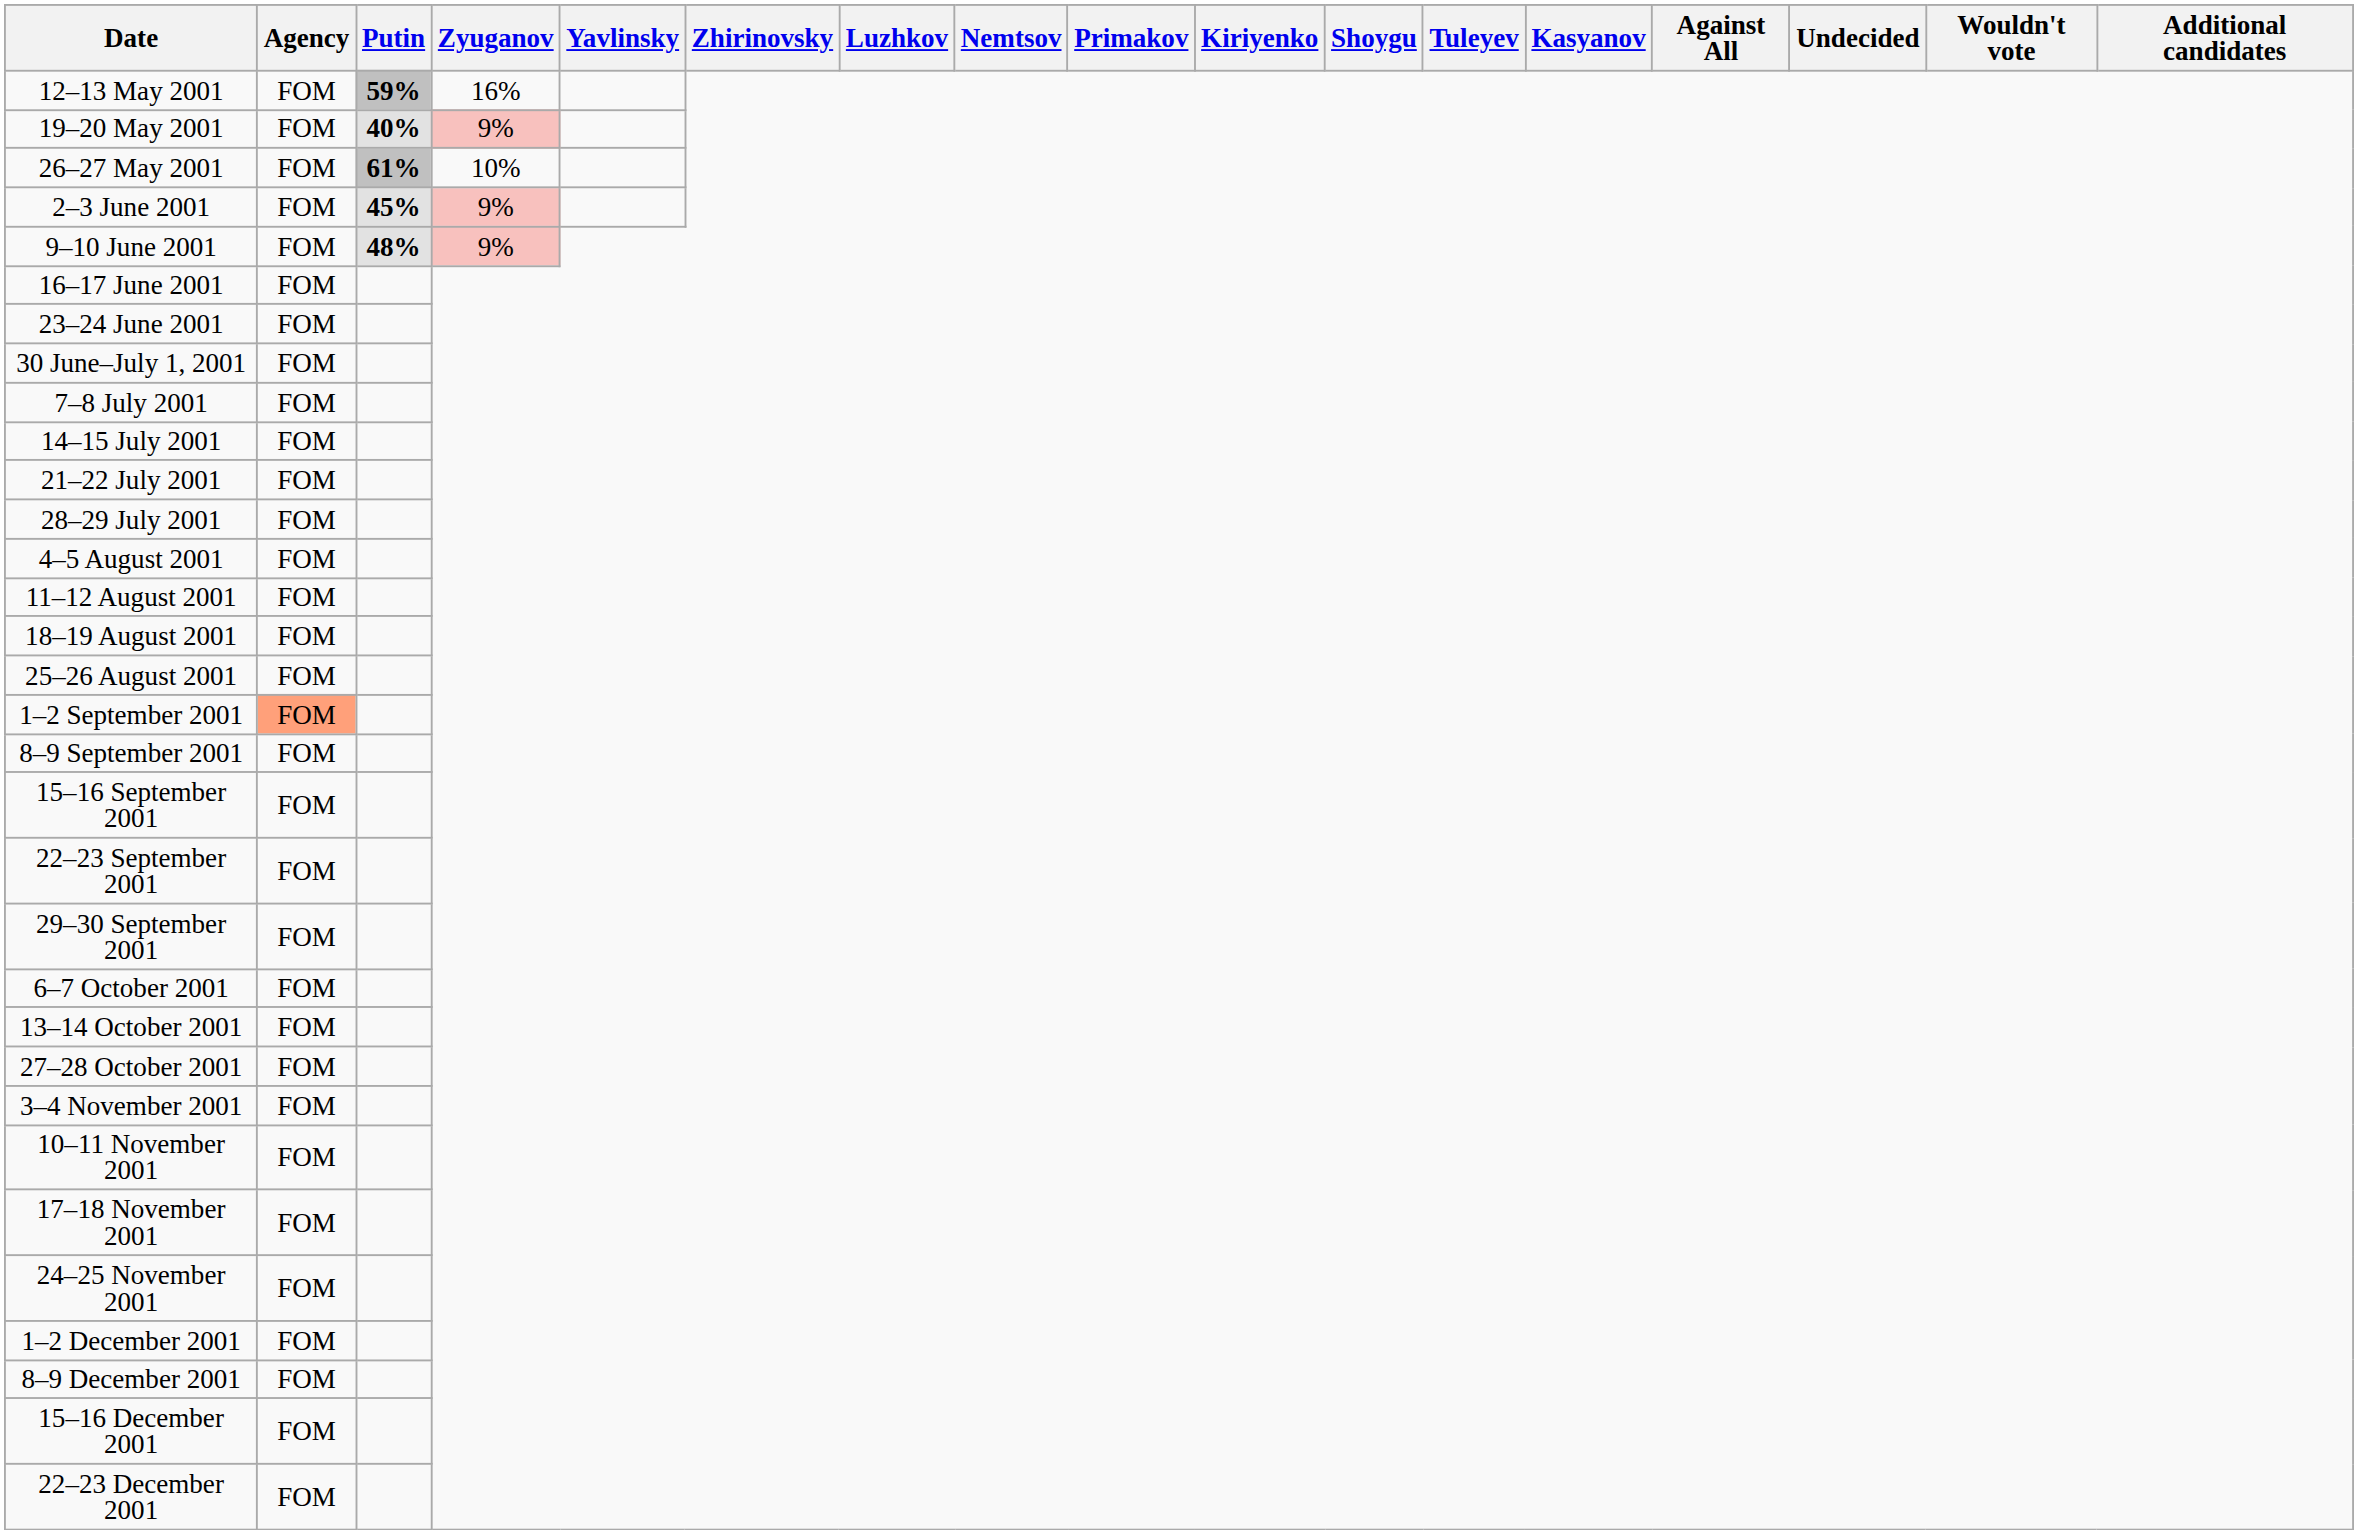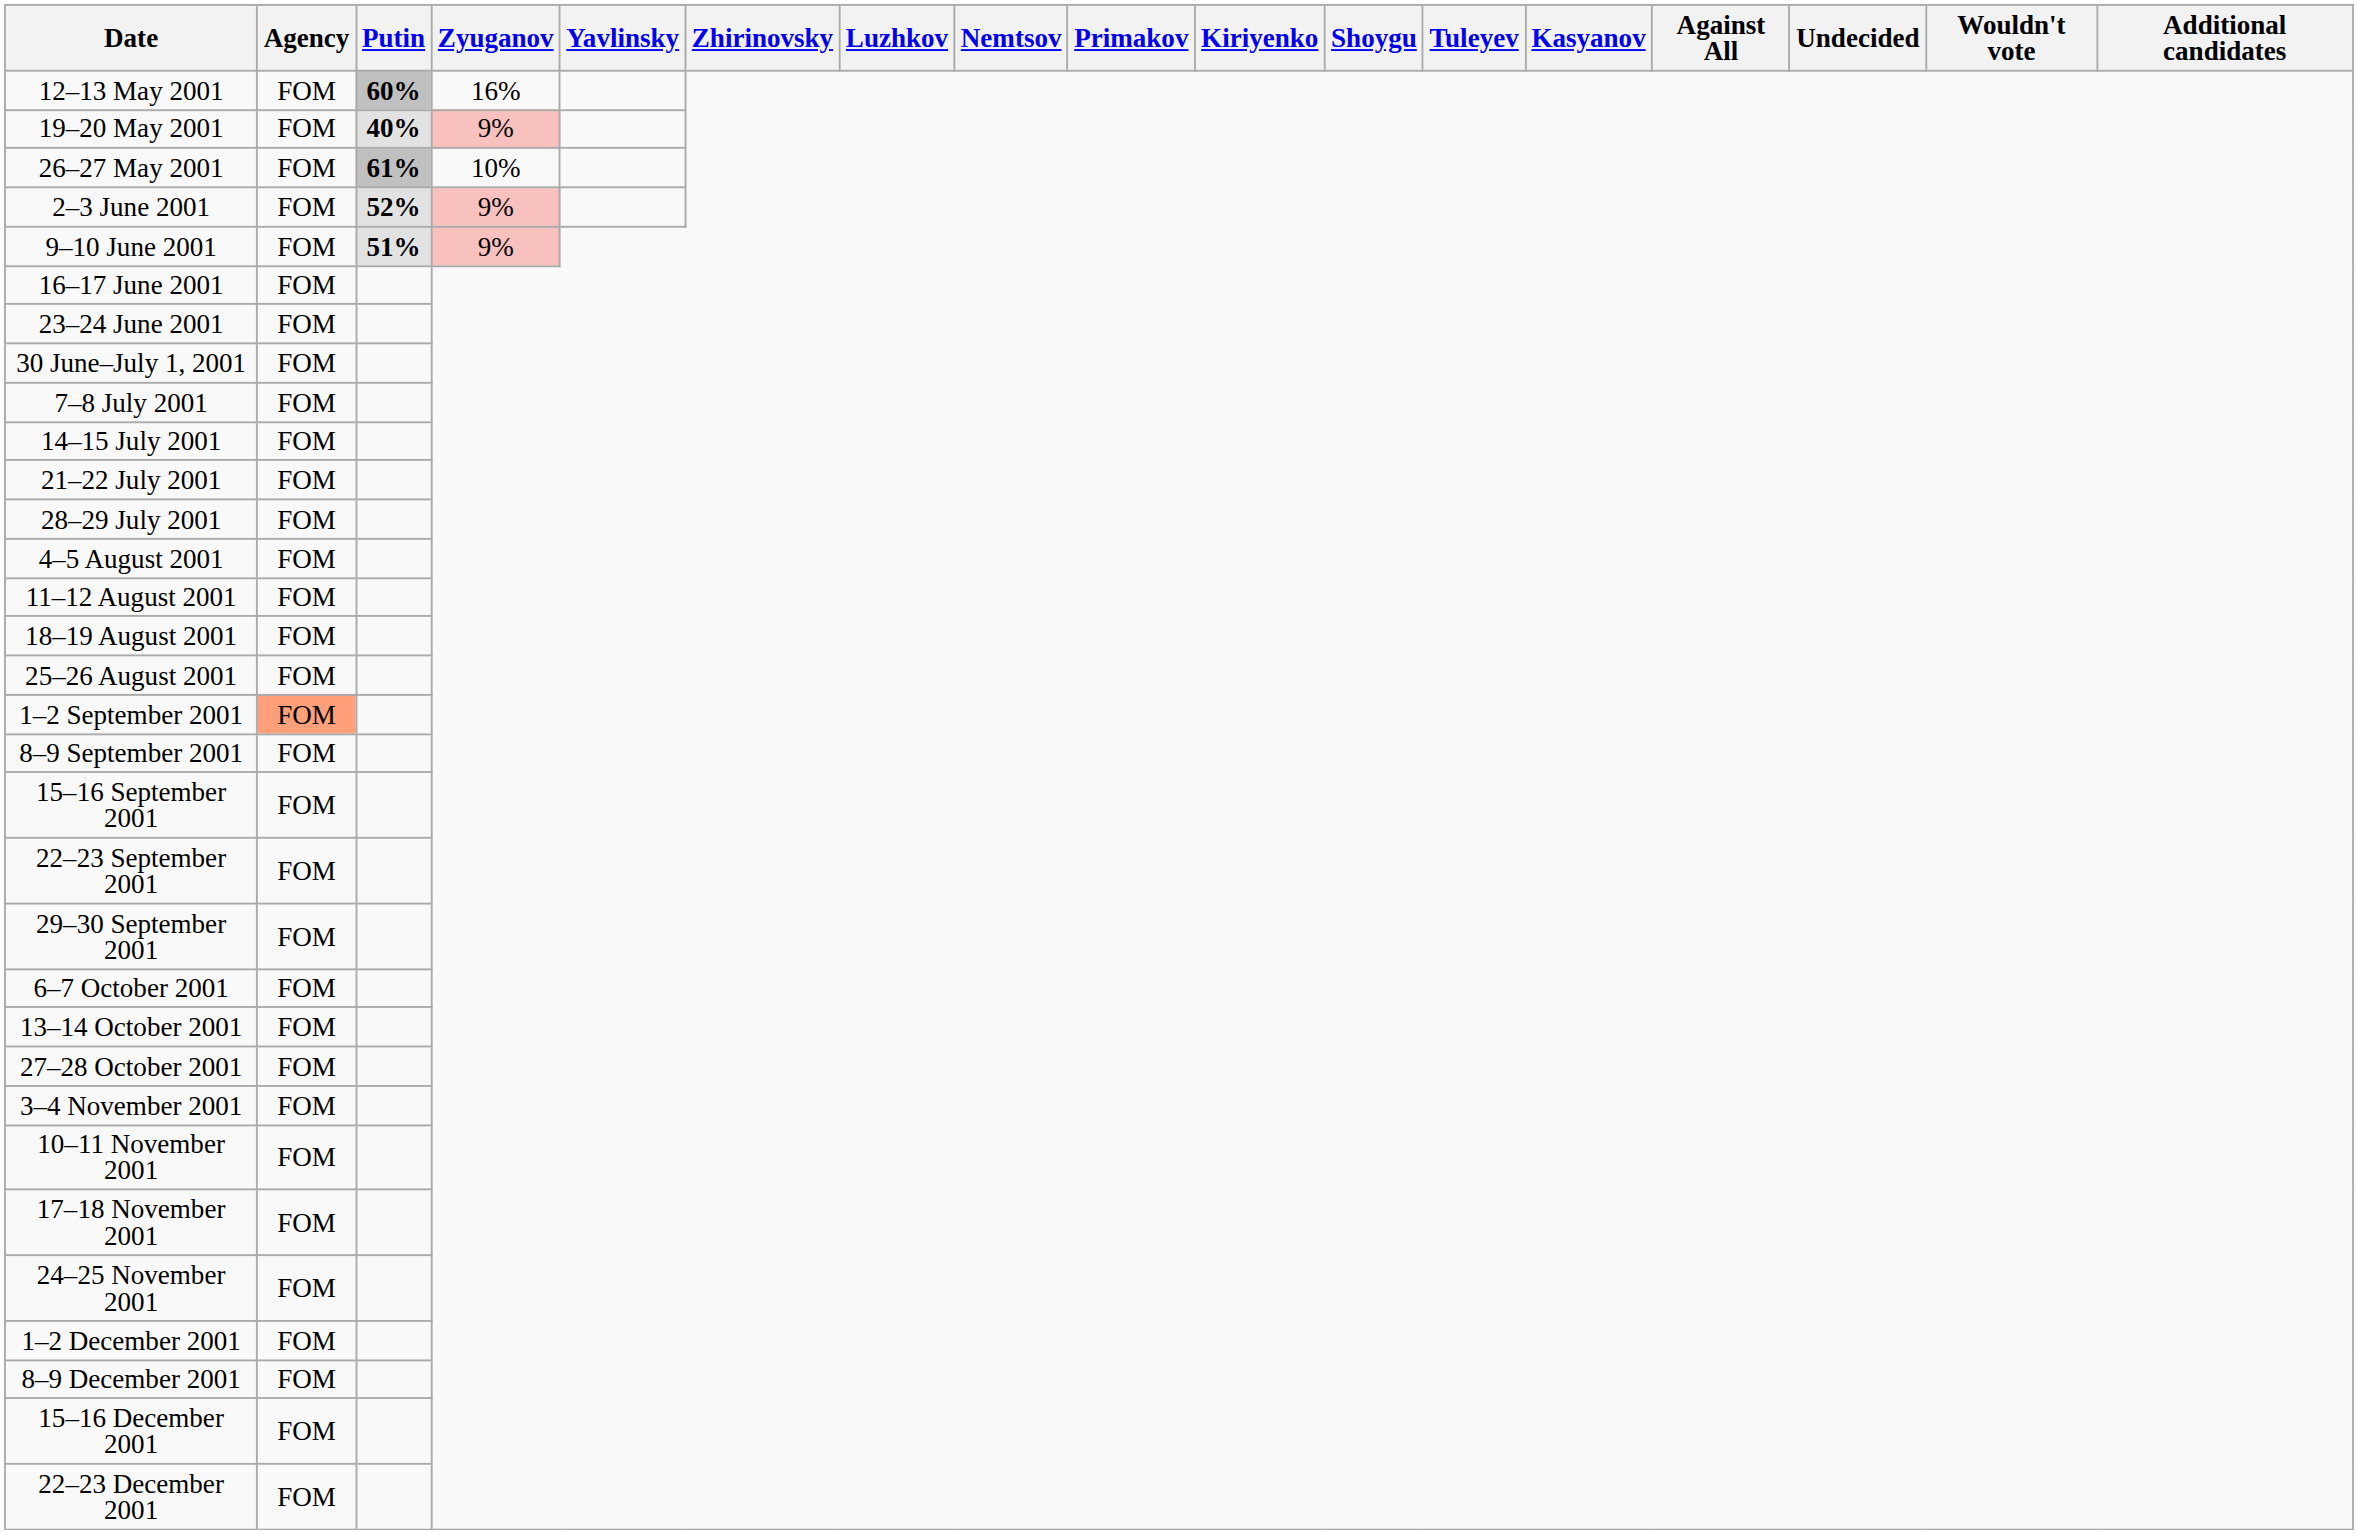12–13 May 2001 | Putin: 59% -> 60%
2–3 June 2001 | Putin: 45% -> 52%
9–10 June 2001 | Putin: 48% -> 51%
